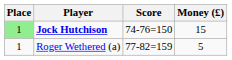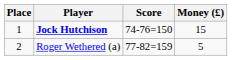Jock Hutchison | Place: lightgreen background -> no background
Roger Wethered (a) | Place: 1 -> 2
